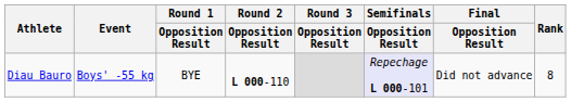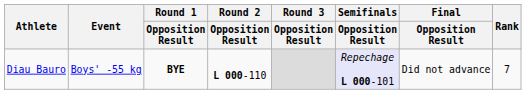Diau Bauro | Round 1 / Opposition Result: normal -> bold
Diau Bauro | Rank: 8 -> 7
